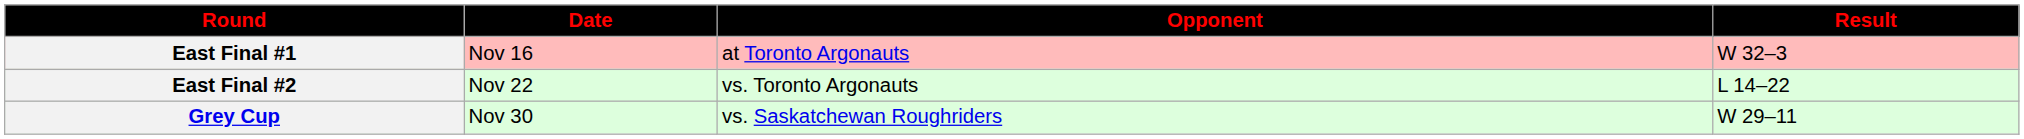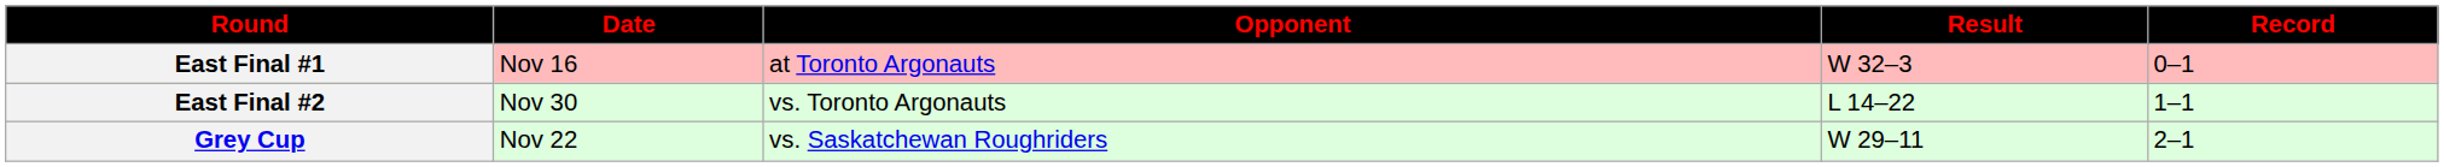+ column: Record | 0–1 | 1–1 | 2–1
East Final #2 | Date: Nov 22 -> Nov 30
Grey Cup | Date: Nov 30 -> Nov 22
